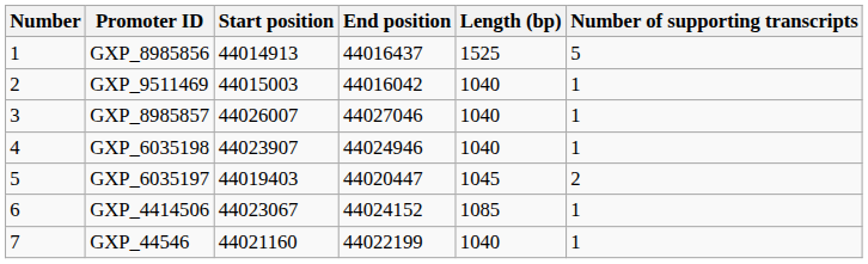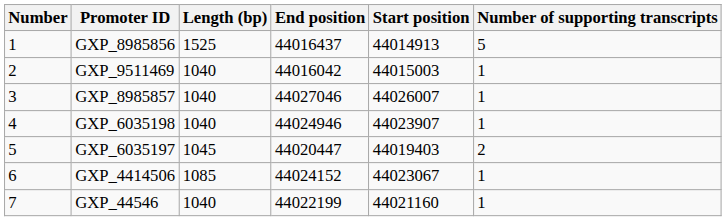columns swapped: Start position <-> Length (bp)
